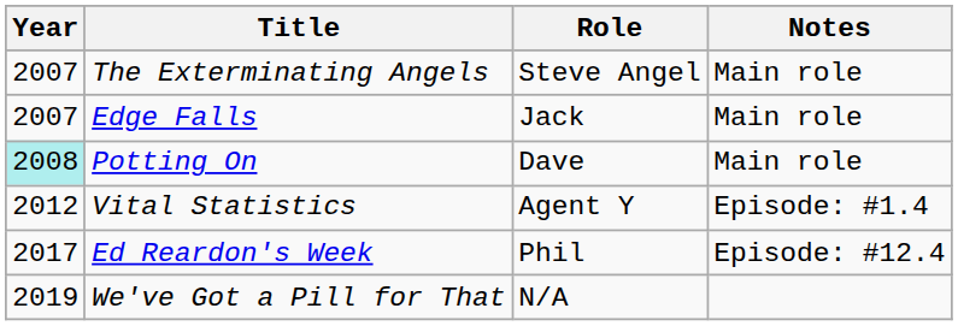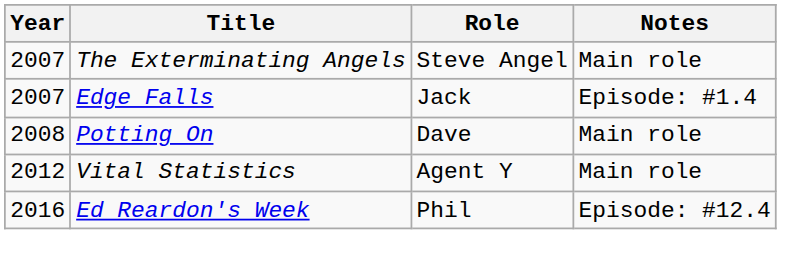Edge Falls | Notes: Main role -> Episode: #1.4
Potting On | Year: paleturquoise background -> no background
Vital Statistics | Notes: Episode: #1.4 -> Main role
Ed Reardon's Week | Year: 2017 -> 2016
- row: 2019 | We've Got a Pill for That | N/A
